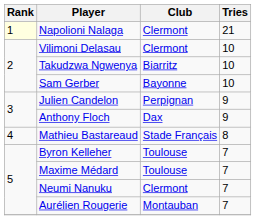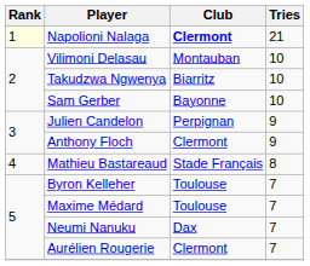Napolioni Nalaga | Club: normal -> bold
Vilimoni Delasau | Club: Clermont -> Montauban
Anthony Floch | Club: Dax -> Clermont
Neumi Nanuku | Club: Clermont -> Dax
Aurélien Rougerie | Club: Montauban -> Clermont
